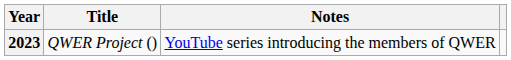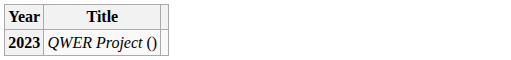- column: Notes | YouTube series introducing the members of QWER
